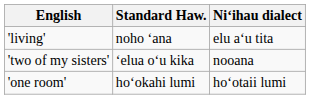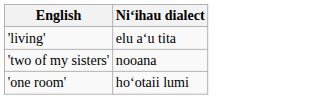- column: Standard Haw. | noho ʻana | ʻelua oʻu kika | hoʻokahi lumi
